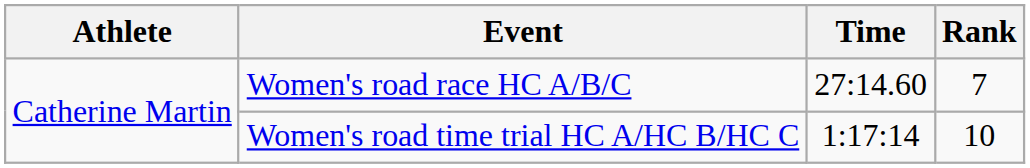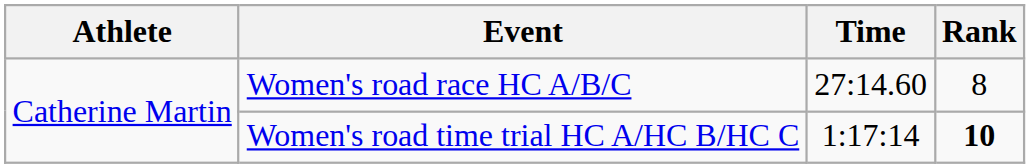Women's road race HC A/B/C | Rank: 7 -> 8
Women's road time trial HC A/HC B/HC C | Rank: normal -> bold
